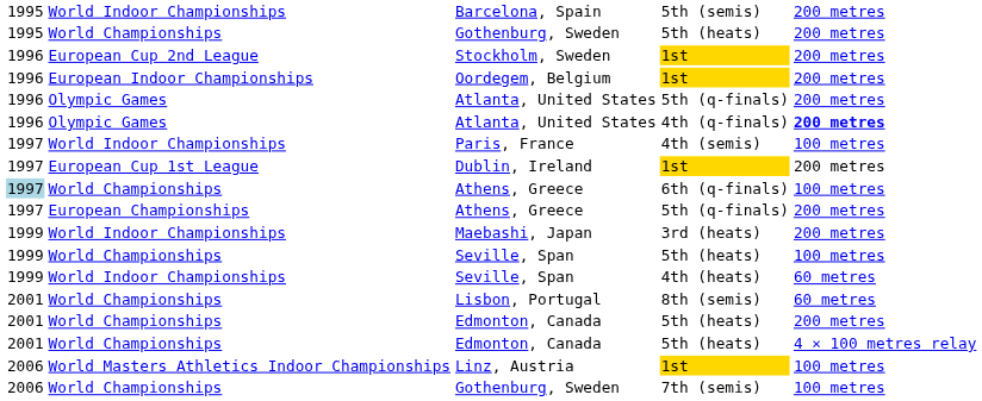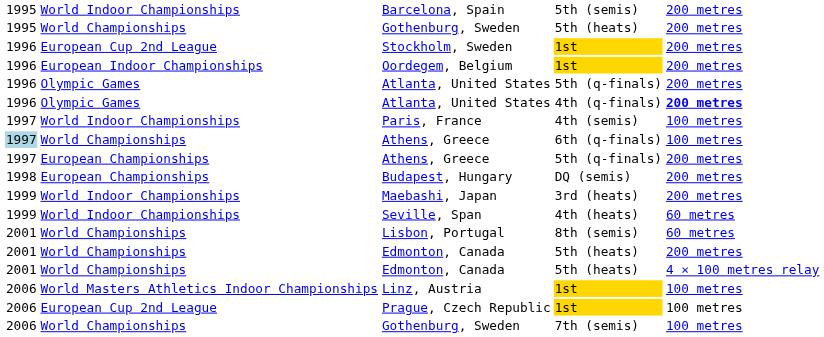- row: 1997 | European Cup 1st League | Dublin, Ireland | 1st | 200 metres
+ row: 1998 | European Championships | Budapest, Hungary | DQ (semis) | 200 metres
- row: 1999 | World Championships | Seville, Span | 5th (heats) | 100 metres
+ row: 2006 | European Cup 2nd League | Prague, Czech Republic | 1st | 100 metres
